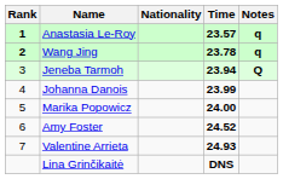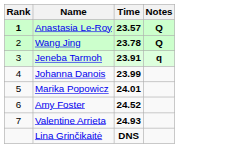- column: Nationality
Anastasia Le-Roy | Notes: q -> Q
Wang Jing | Rank: bold -> normal
Wang Jing | Notes: q -> Q
Jeneba Tarmoh | Time: 23.94 -> 23.91
Jeneba Tarmoh | Notes: Q -> q
Marika Popowicz | Time: 24.00 -> 24.01
